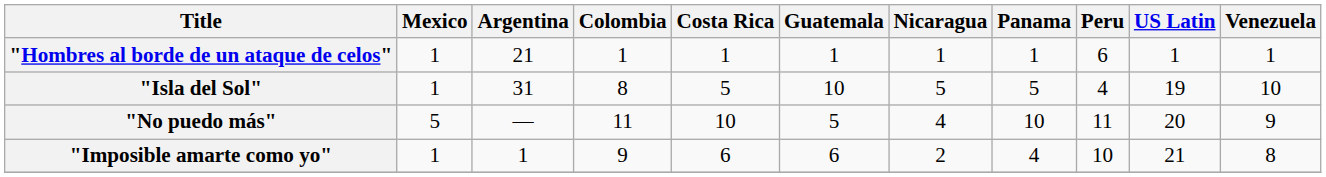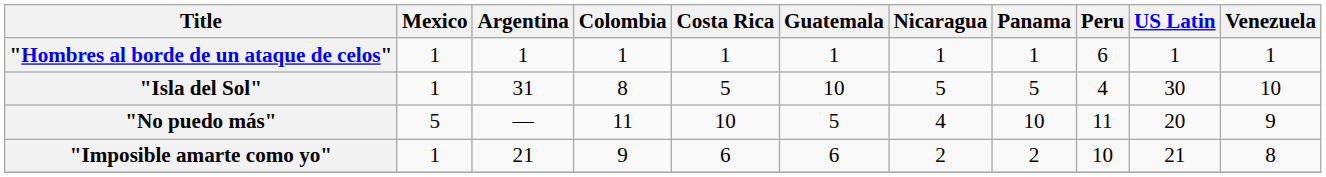"Hombres al borde de un ataque de celos" | Argentina: 21 -> 1
"Isla del Sol" | US Latin: 19 -> 30
"Imposible amarte como yo" | Argentina: 1 -> 21
"Imposible amarte como yo" | Panama: 4 -> 2
